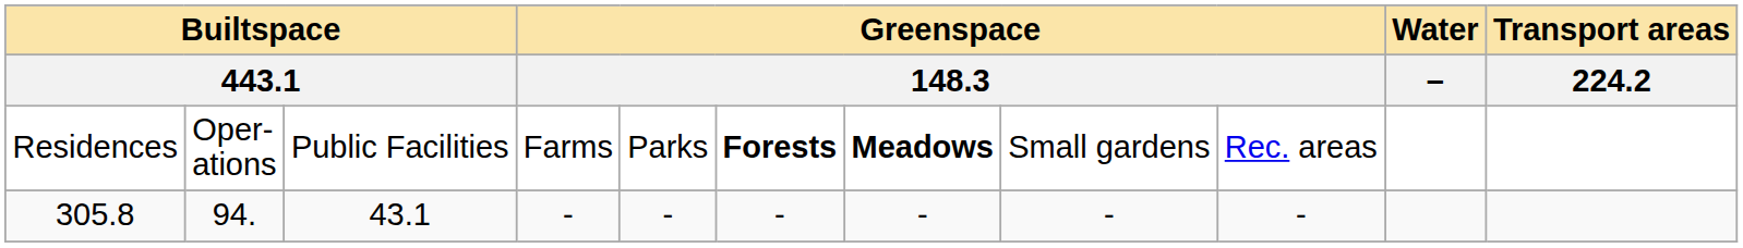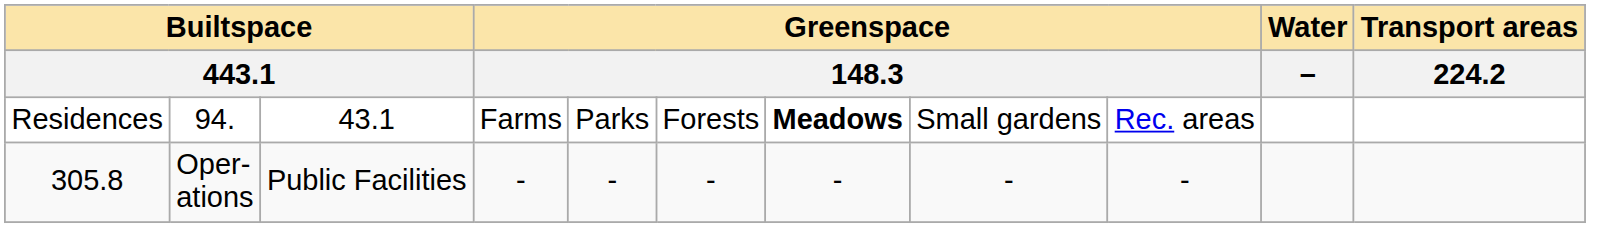Residences | column 2: Oper- ations -> 94.
Residences | column 3: Public Facilities -> 43.1
Residences | column 6: bold -> normal
305.8 | column 2: 94. -> Oper- ations
305.8 | column 3: 43.1 -> Public Facilities
